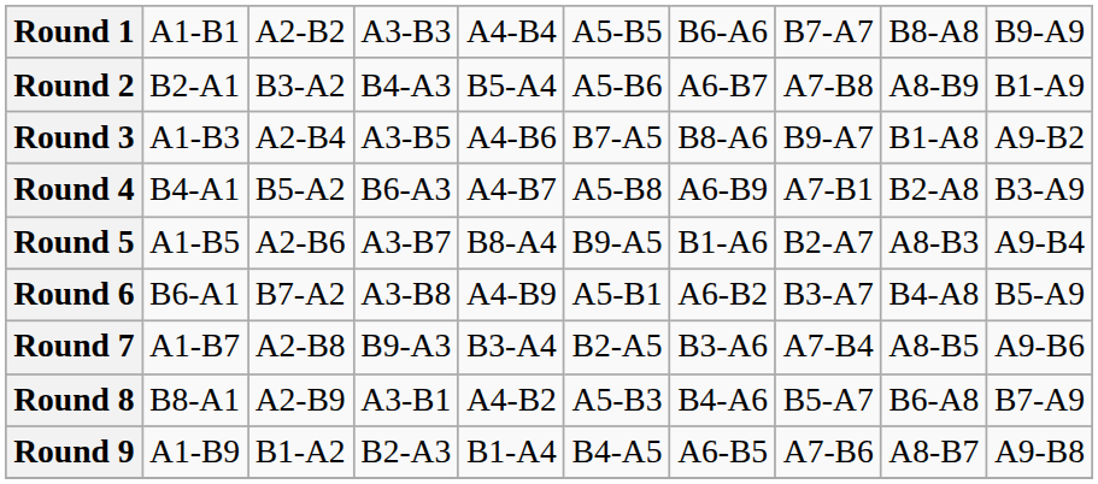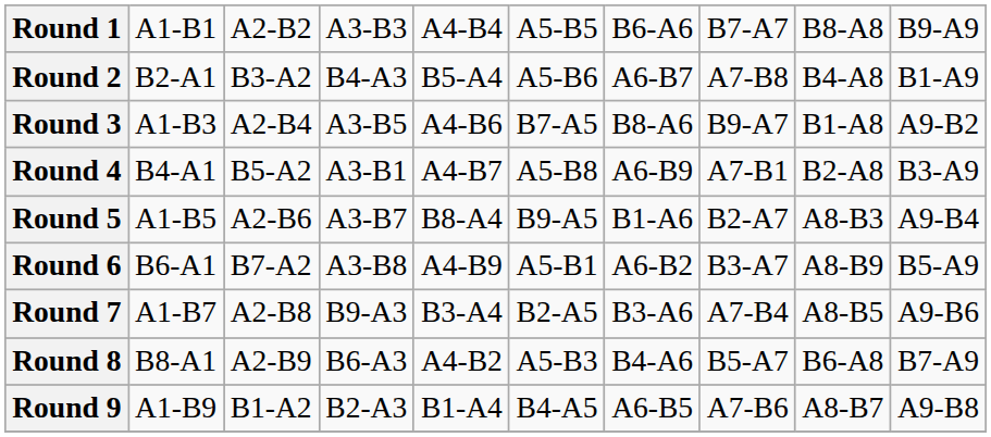Round 2 | column 9: A8-B9 -> B4-A8
Round 4 | column 4: B6-A3 -> A3-B1
Round 6 | column 9: B4-A8 -> A8-B9
Round 8 | column 4: A3-B1 -> B6-A3
